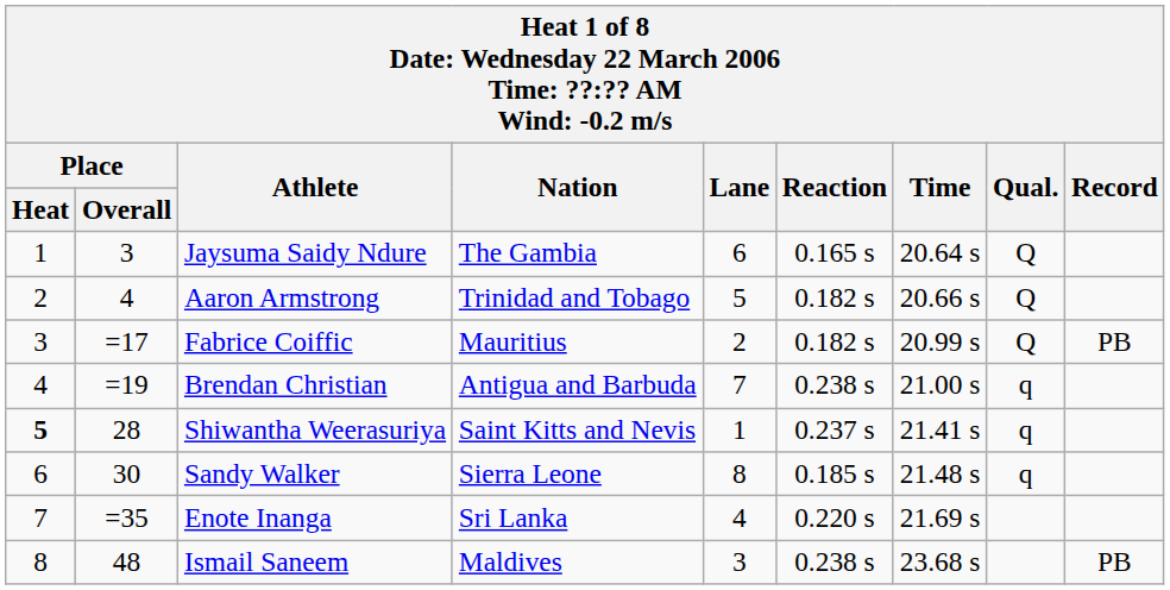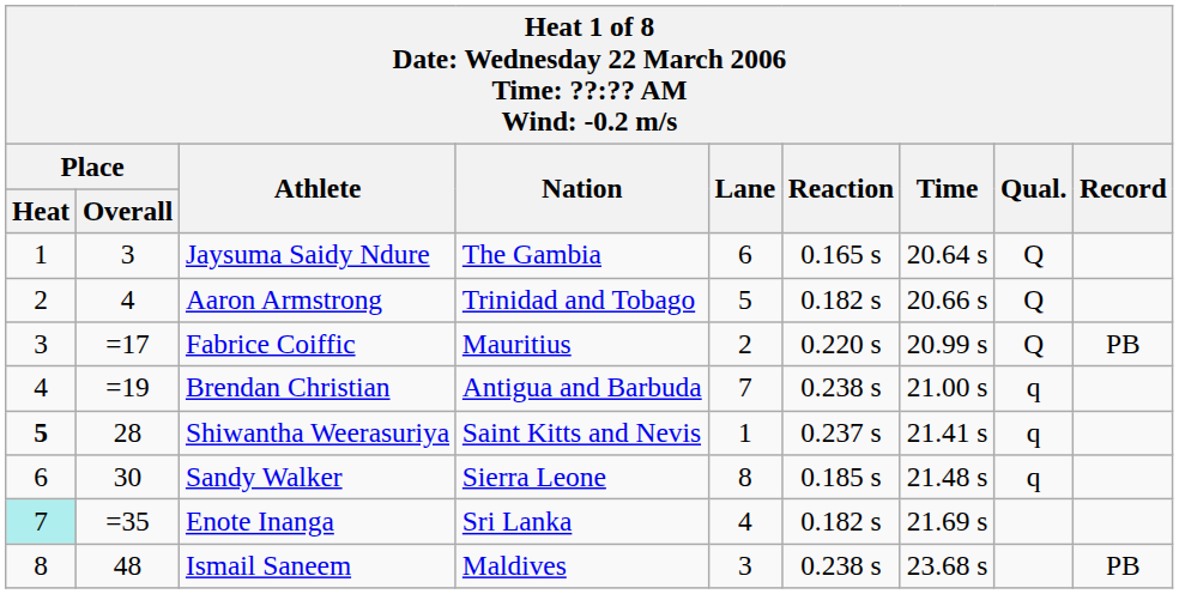Fabrice Coiffic | Reaction: 0.182 s -> 0.220 s
Enote Inanga | Place / Heat: no background -> paleturquoise background
Enote Inanga | Reaction: 0.220 s -> 0.182 s
